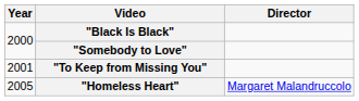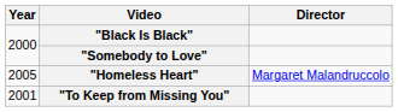rows swapped: "To Keep from Missing You" <-> "Homeless Heart"
